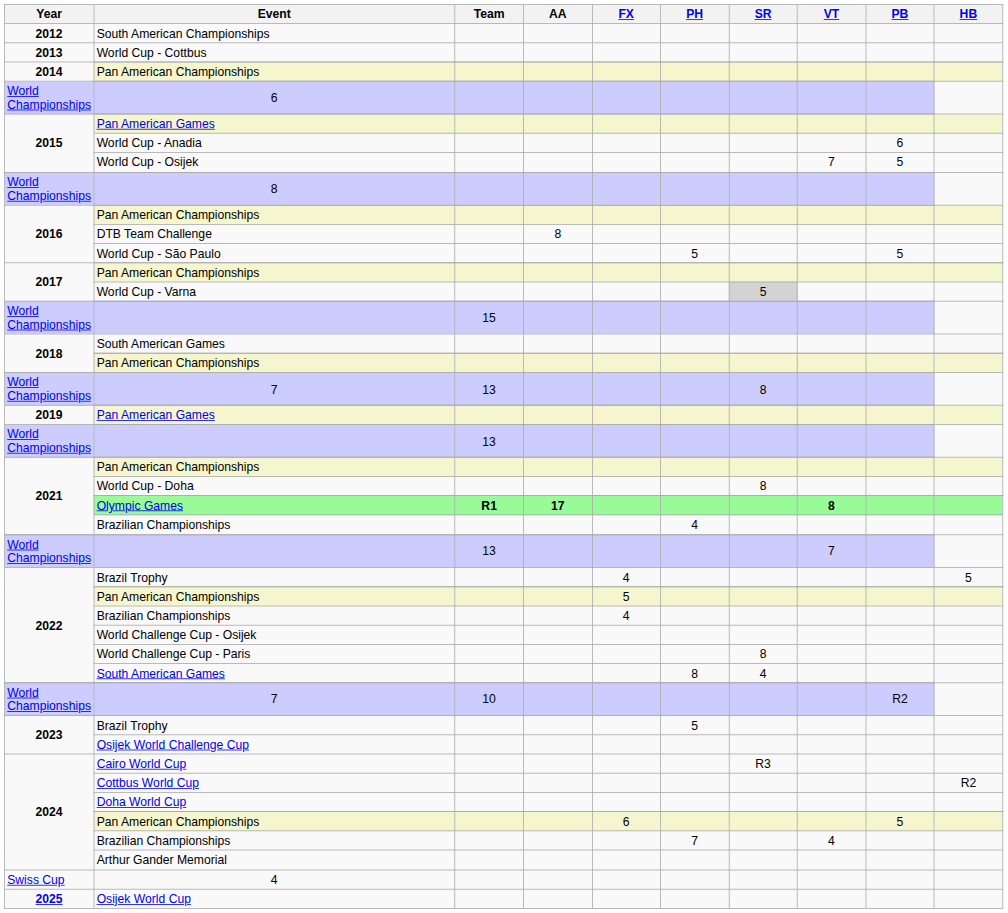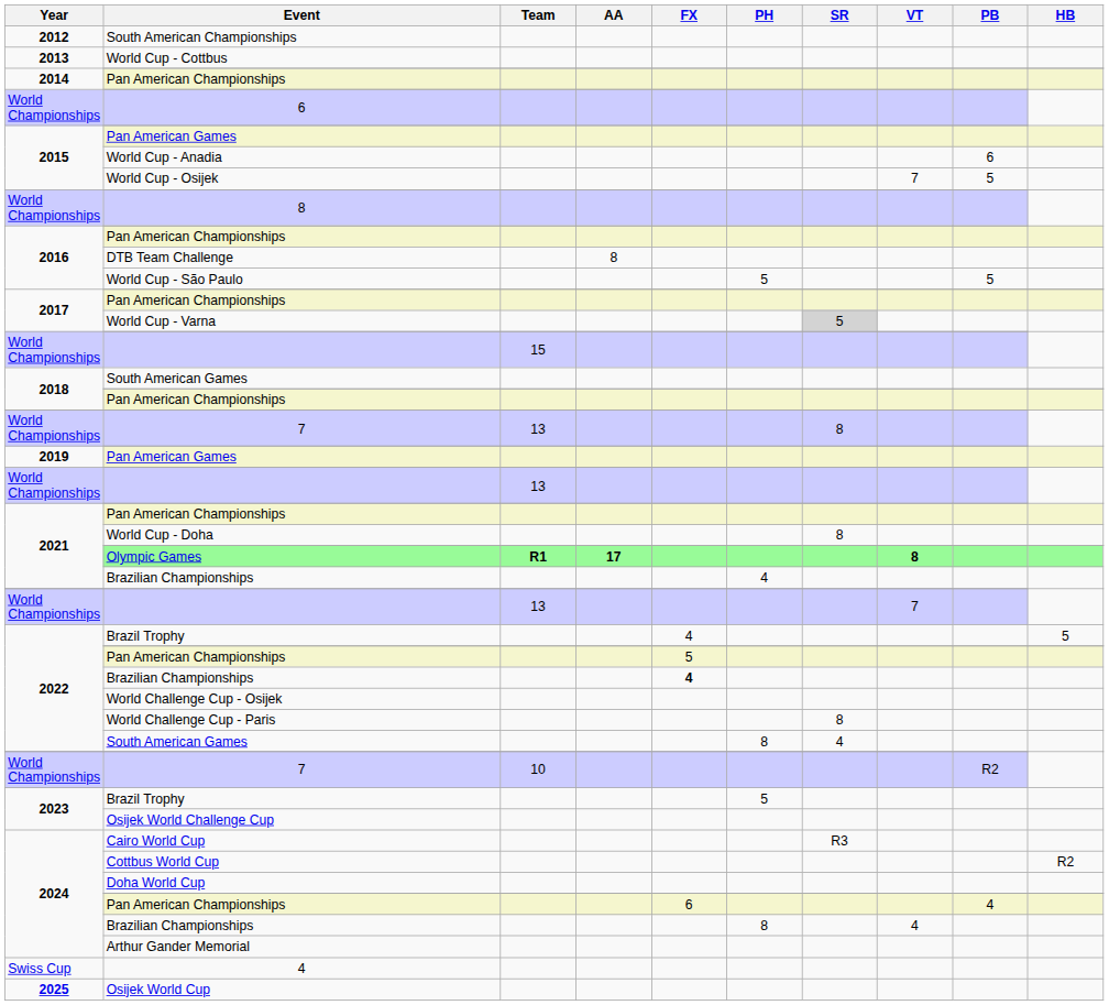2022 / Brazilian Championships | FX: normal -> bold
2024 / Pan American Championships | PB: 5 -> 4
2024 / Brazilian Championships | PH: 7 -> 8
